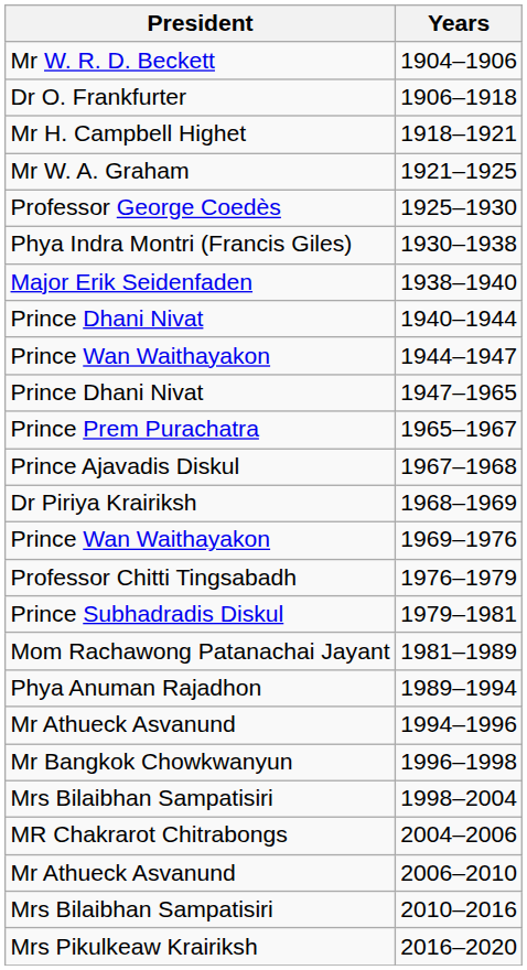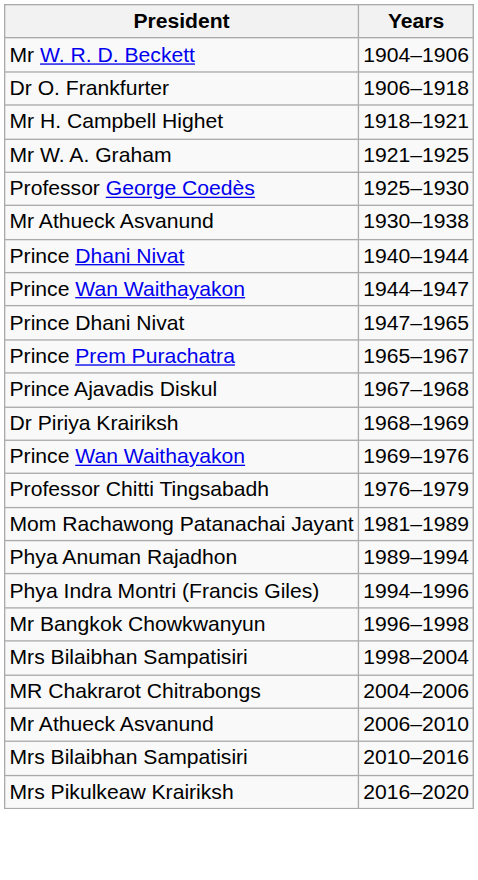1930–1938 | President: Phya Indra Montri (Francis Giles) -> Mr Athueck Asvanund
- row: Major Erik Seidenfaden | 1938–1940
- row: Prince Subhadradis Diskul | 1979–1981
1994–1996 | President: Mr Athueck Asvanund -> Phya Indra Montri (Francis Giles)
